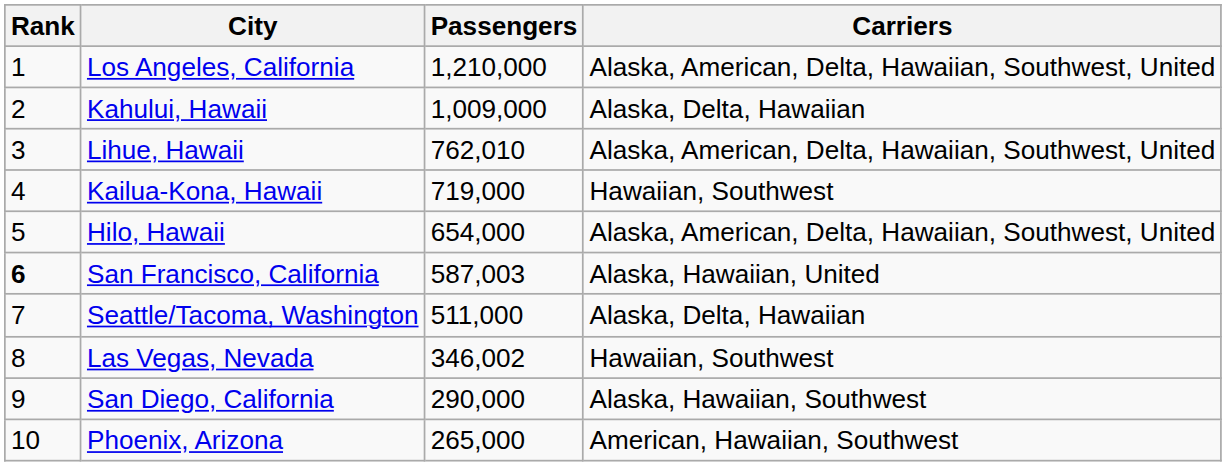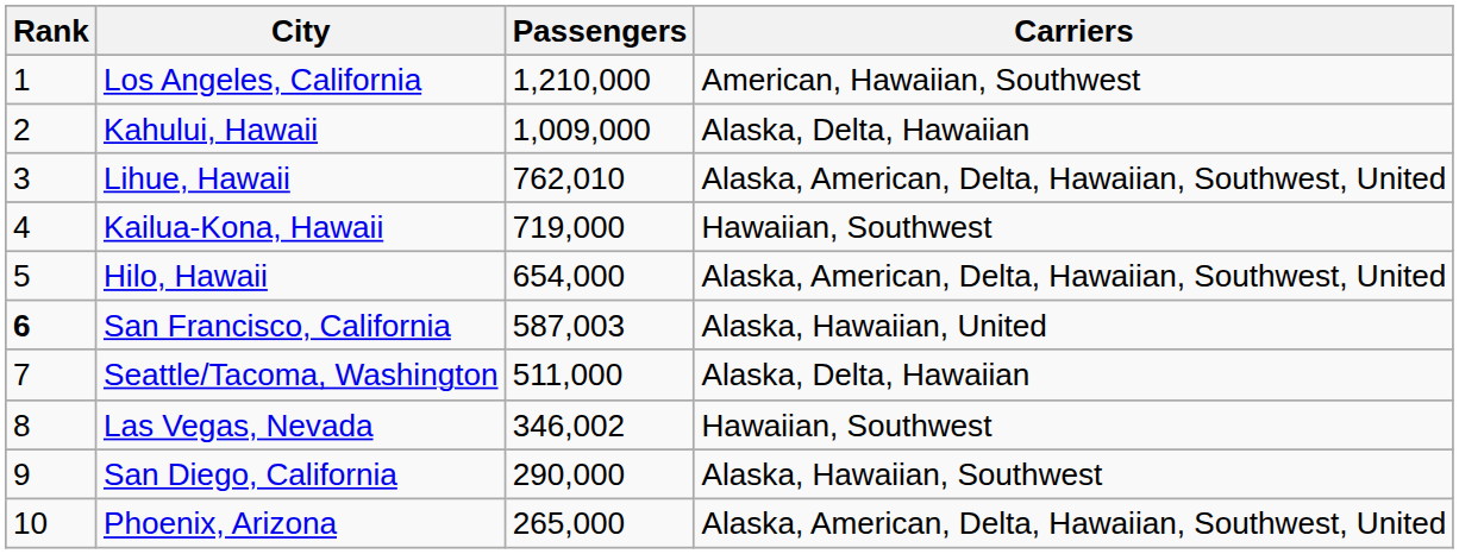Los Angeles, California | Carriers: Alaska, American, Delta, Hawaiian, Southwest, United -> American, Hawaiian, Southwest
Phoenix, Arizona | Carriers: American, Hawaiian, Southwest -> Alaska, American, Delta, Hawaiian, Southwest, United
